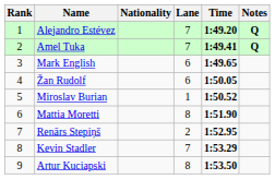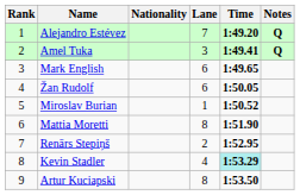Amel Tuka | Lane: 7 -> 3
Kevin Stadler | Lane: 7 -> 4
Kevin Stadler | Time: no background -> paleturquoise background
